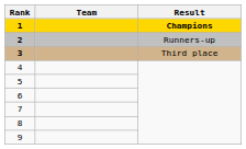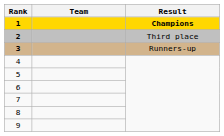2 | Result: Runners-up -> Third place
3 | Result: Third place -> Runners-up
